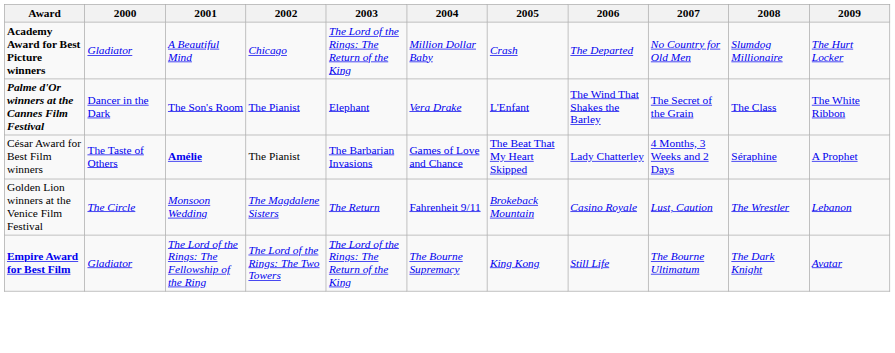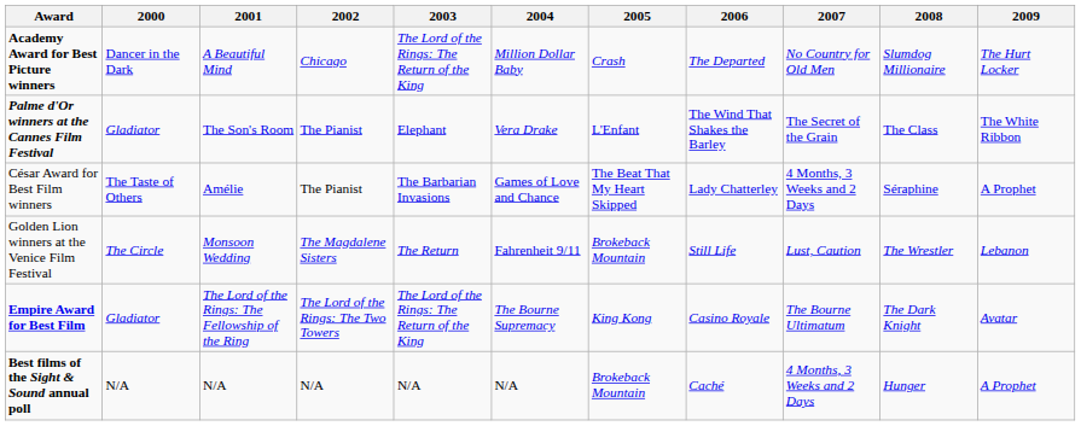Academy Award for Best Picture winners | 2000: Gladiator -> Dancer in the Dark
Palme d'Or winners at the Cannes Film Festival | 2000: Dancer in the Dark -> Gladiator
César Award for Best Film winners | 2001: bold -> normal
Golden Lion winners at the Venice Film Festival | 2006: Casino Royale -> Still Life
Empire Award for Best Film | 2006: Still Life -> Casino Royale
+ row: Best films of the Sight & Sound annual poll | N/A | N/A | N/A | N/A | N/A | Brokeback Mountain | Caché | 4 Months, 3 Weeks and 2 Days | Hunger | A Prophet
